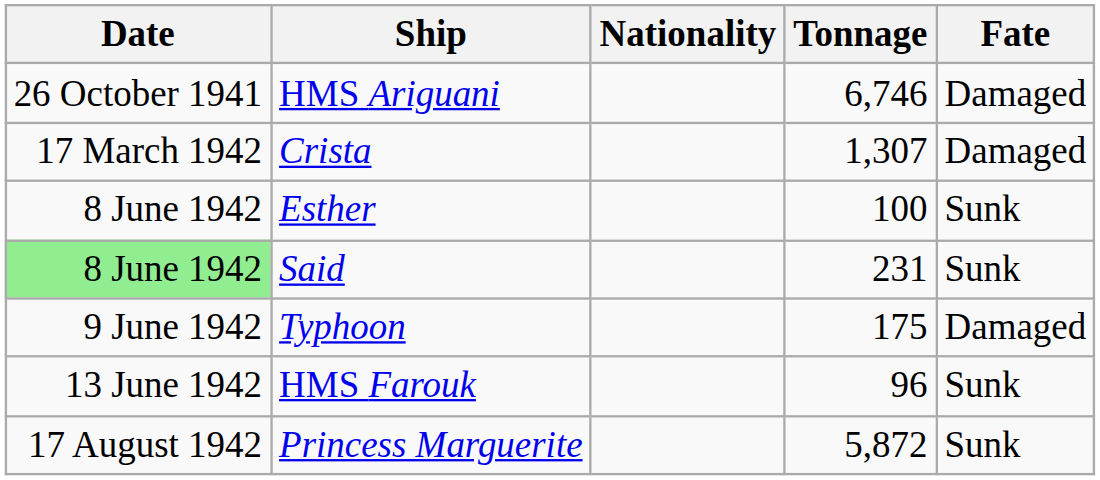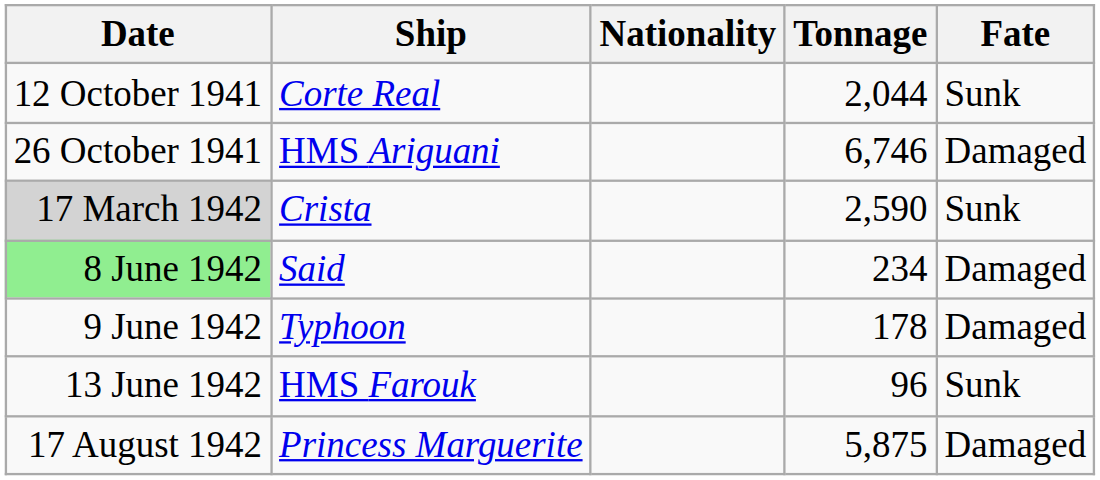+ row: 12 October 1941 | Corte Real | 2,044 | Sunk
Crista | Date: no background -> lightgrey background
Crista | Tonnage: 1,307 -> 2,590
Crista | Fate: Damaged -> Sunk
- row: 8 June 1942 | Esther | 100 | Sunk
Said | Tonnage: 231 -> 234
Said | Fate: Sunk -> Damaged
Typhoon | Tonnage: 175 -> 178
Princess Marguerite | Tonnage: 5,872 -> 5,875
Princess Marguerite | Fate: Sunk -> Damaged
